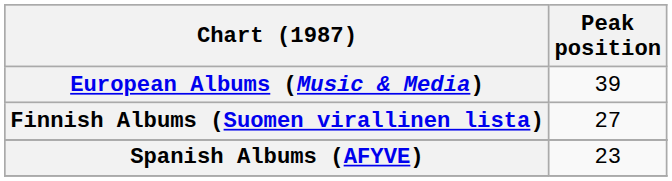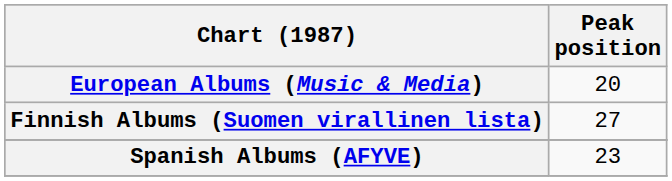European Albums (Music & Media) | Peak position: 39 -> 20
